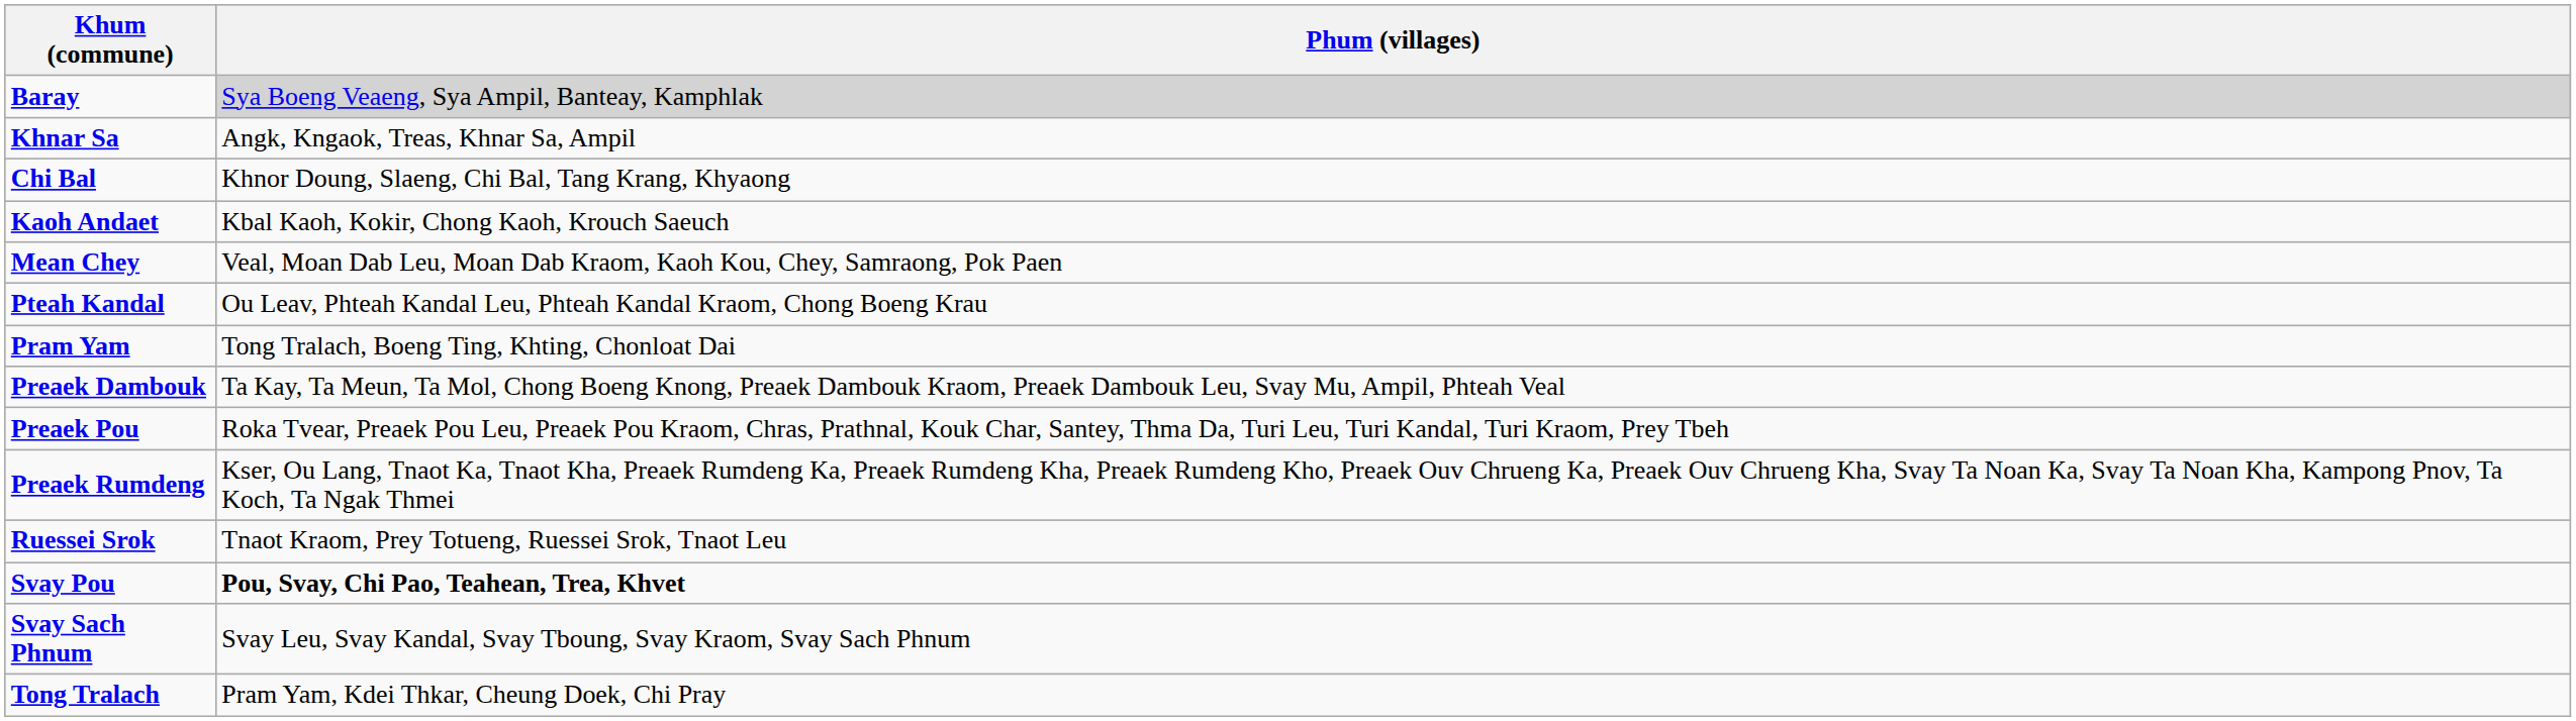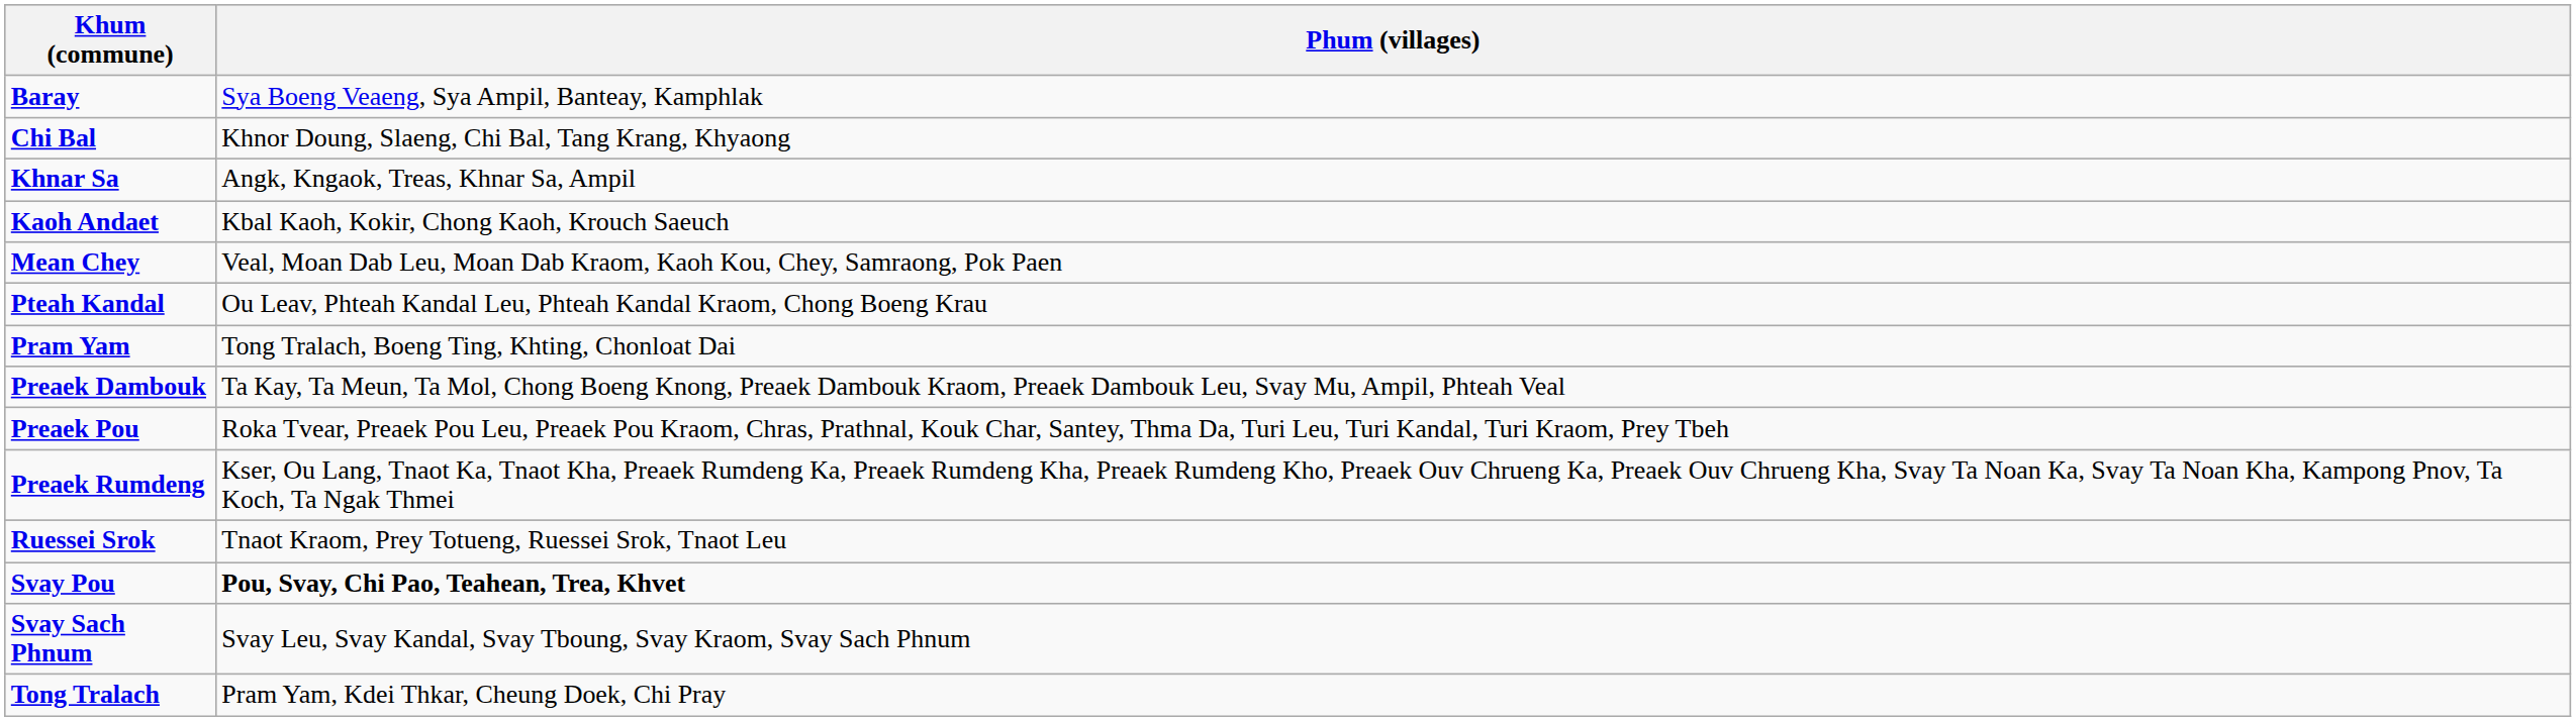Baray | Phum (villages): lightgrey background -> no background
rows swapped: Chi Bal <-> Khnar Sa
